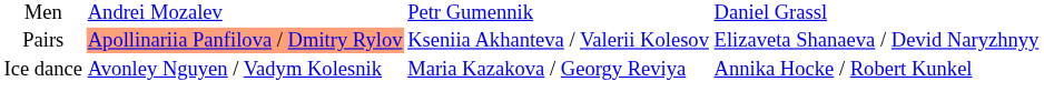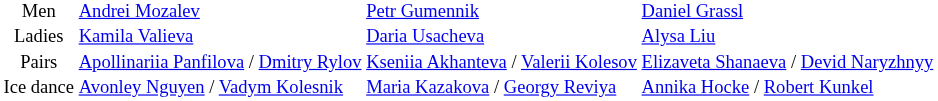+ row: Ladies | Kamila Valieva | Daria Usacheva | Alysa Liu
Pairs | column 2: lightsalmon background -> no background
